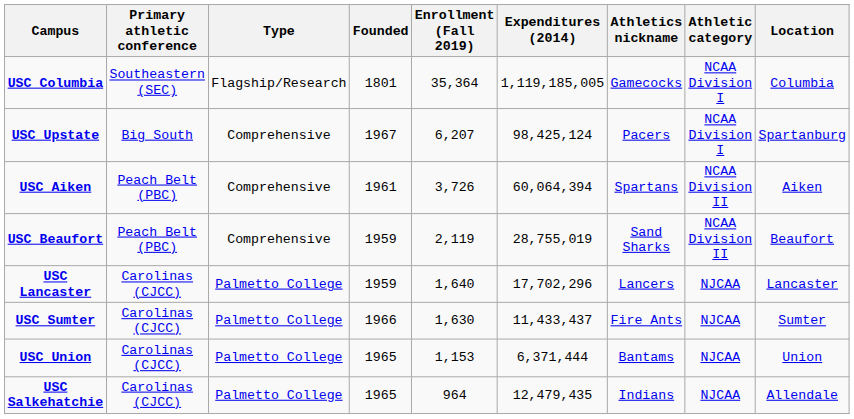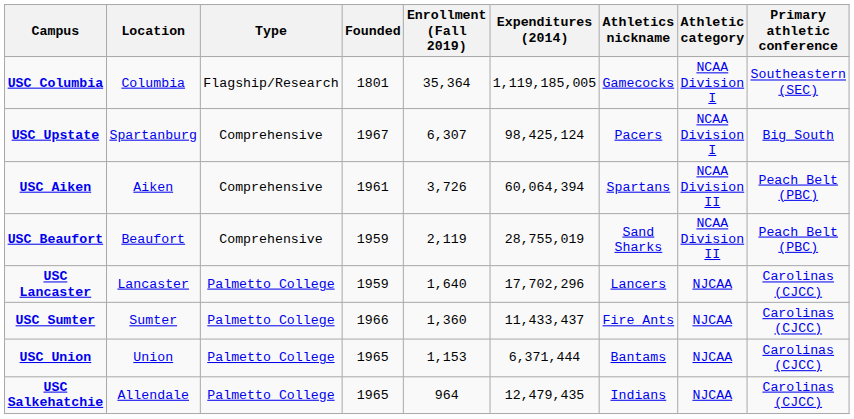columns swapped: Location <-> Primary athletic conference
USC Upstate | Enrollment (Fall 2019): 6,207 -> 6,307
USC Sumter | Enrollment (Fall 2019): 1,630 -> 1,360
